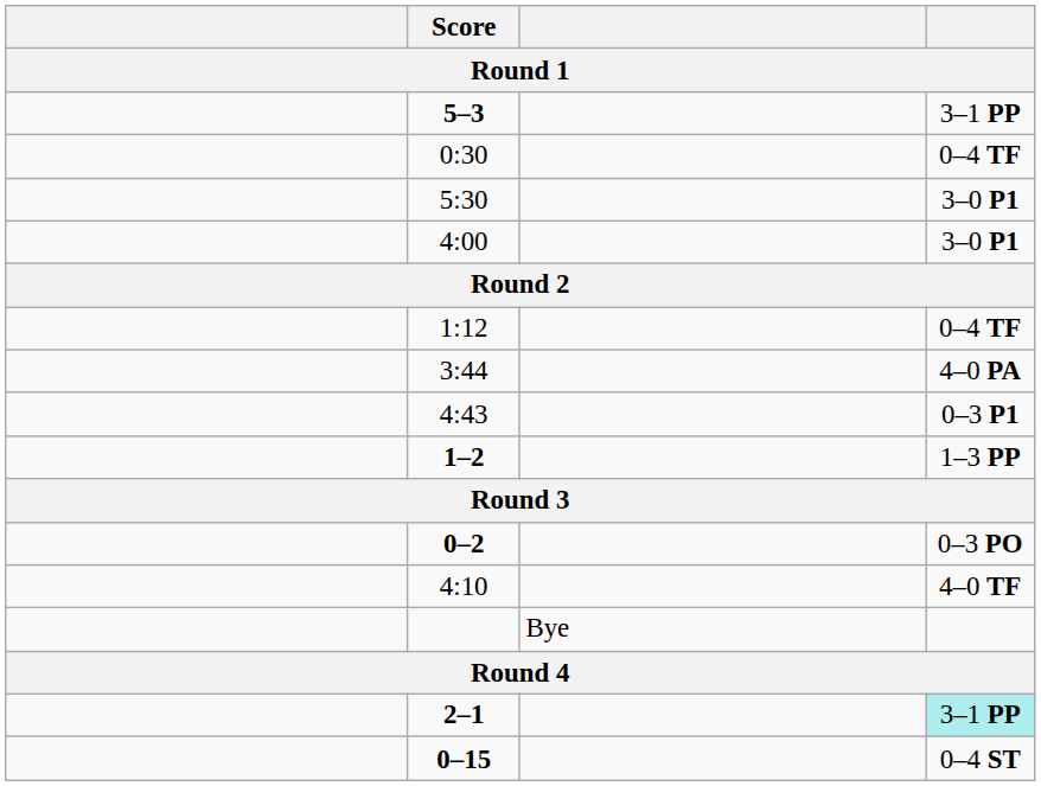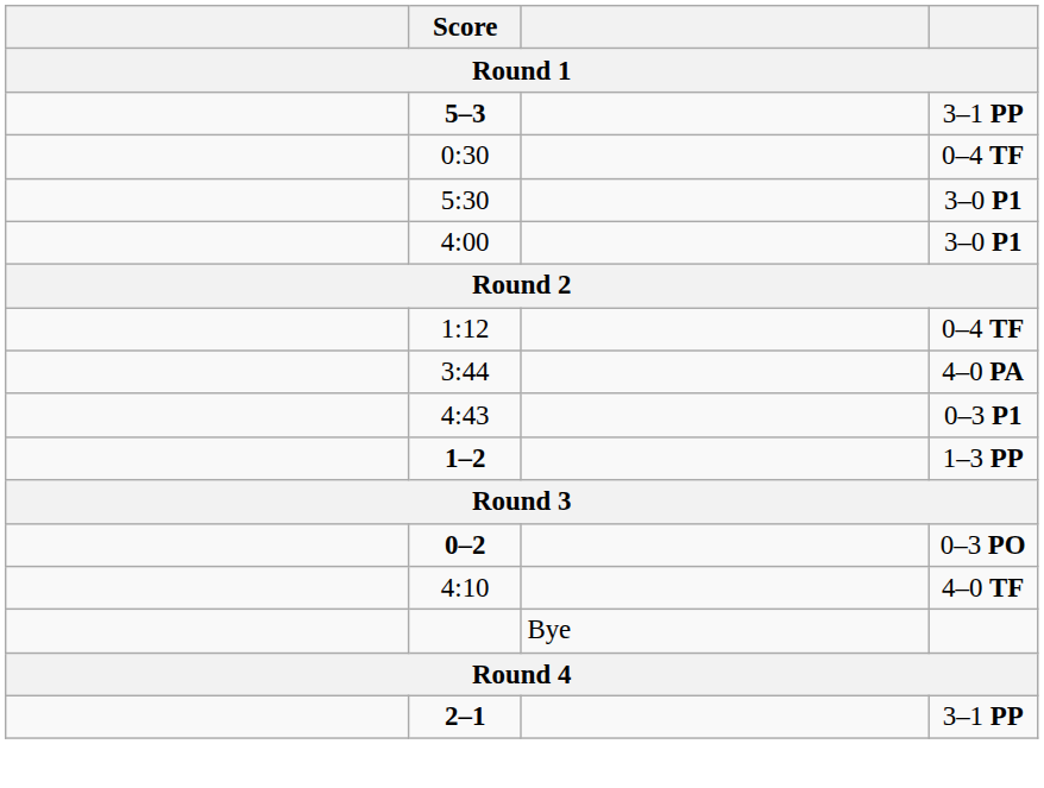2–1 | column 4: paleturquoise background -> no background
- row: 0–15 | 0–4 ST
